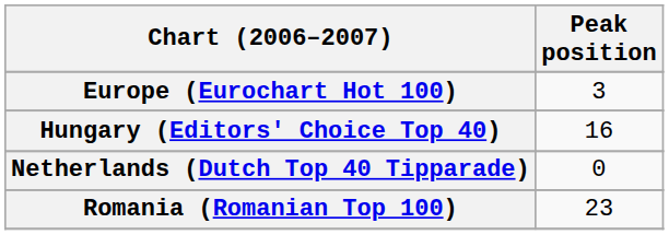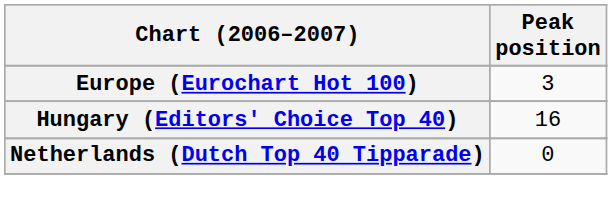- row: Romania (Romanian Top 100) | 23
